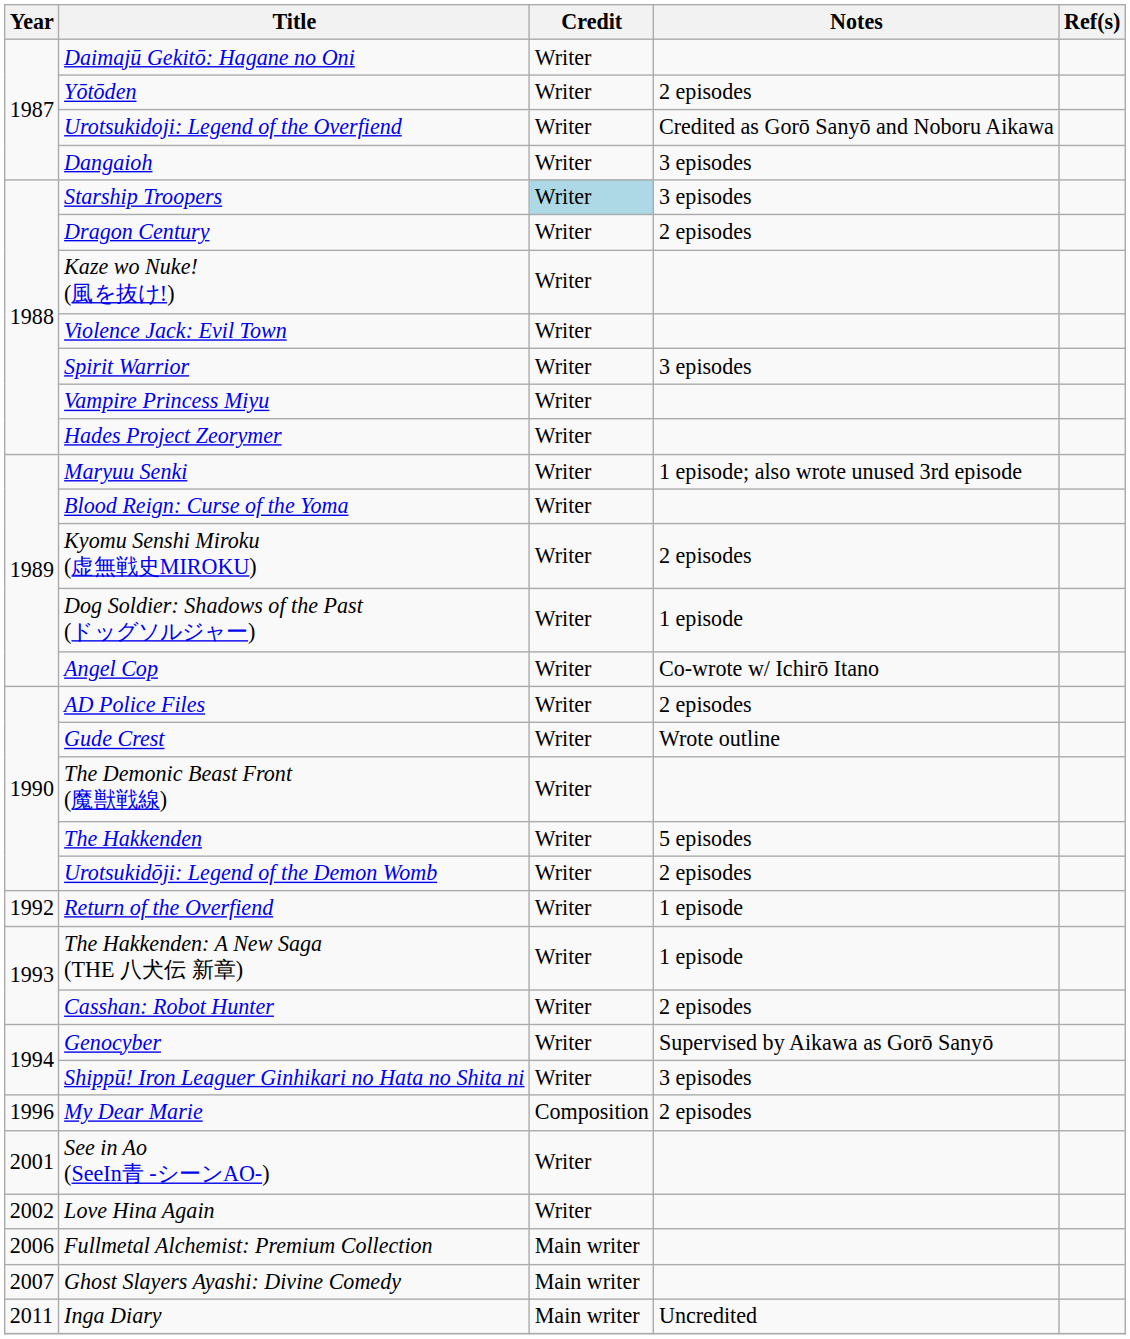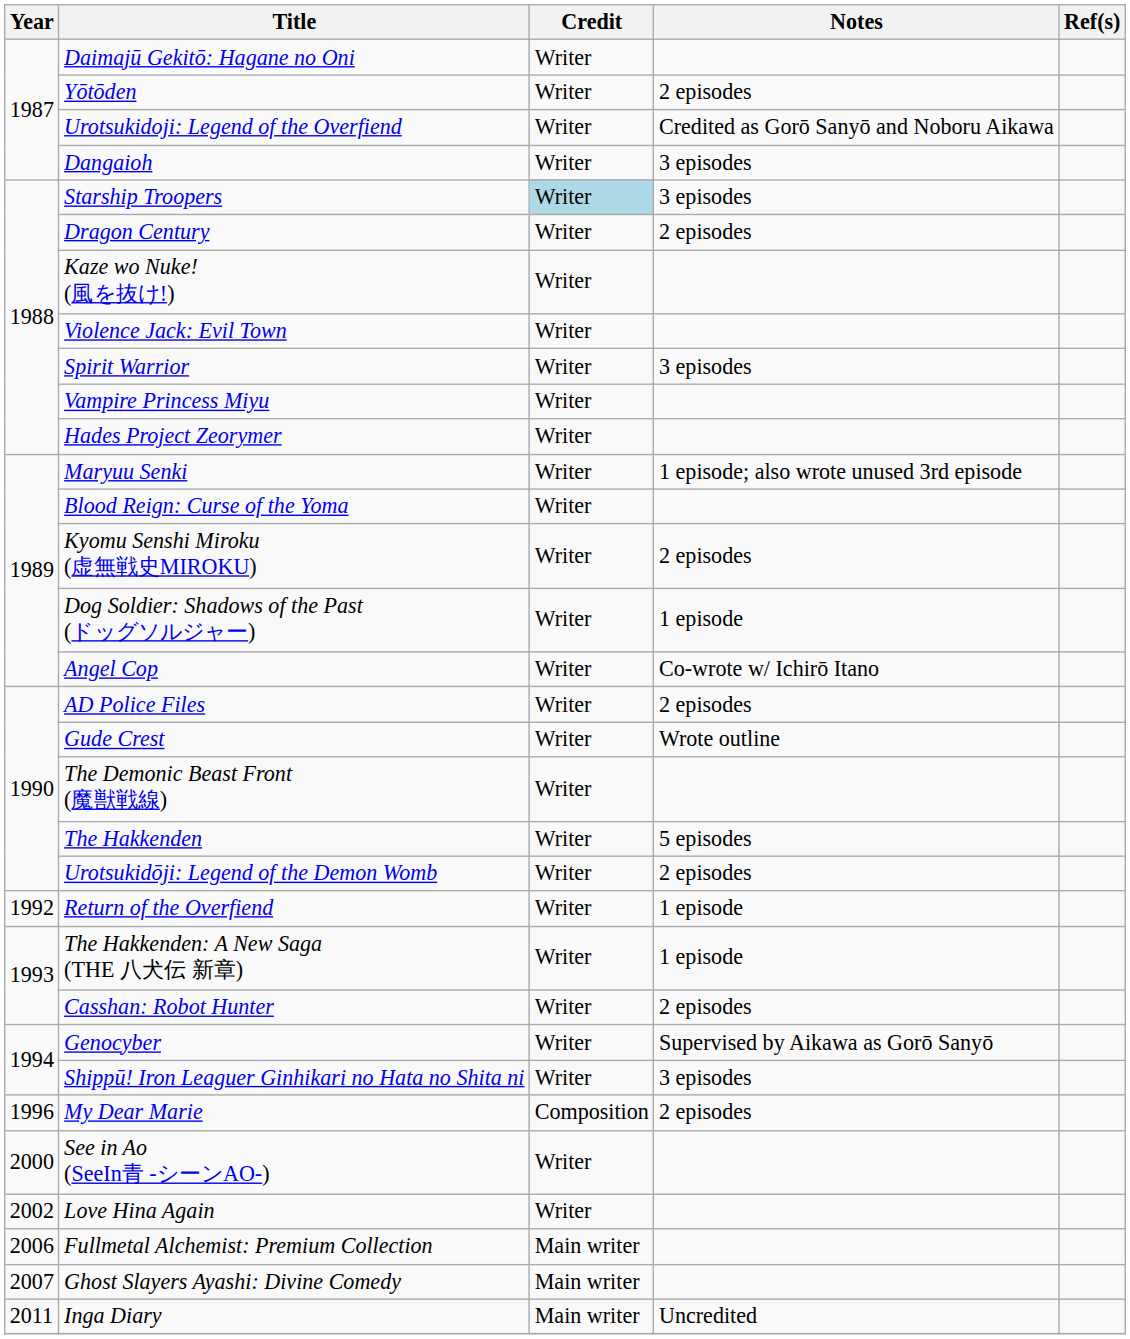See in Ao (SeeIn青 -シーンAO-) | Year: 2001 -> 2000
